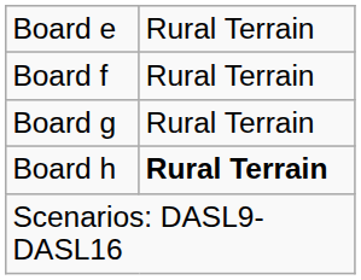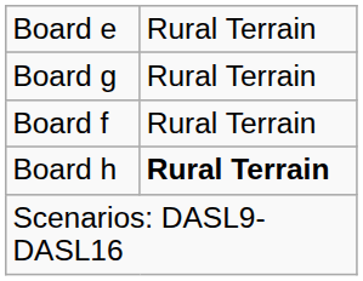rows swapped: Board f <-> Board g
